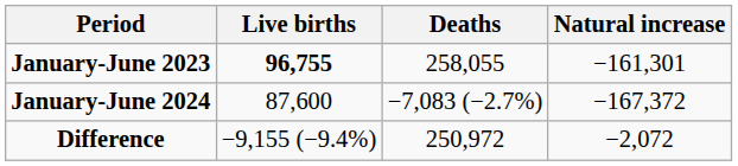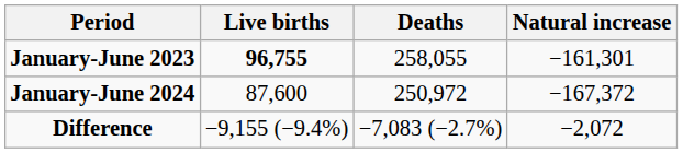January-June 2024 | Deaths: −7,083 (−2.7%) -> 250,972
Difference | Deaths: 250,972 -> −7,083 (−2.7%)
